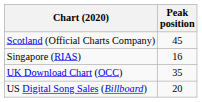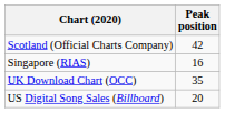Scotland (Official Charts Company) | Peak position: 45 -> 42
